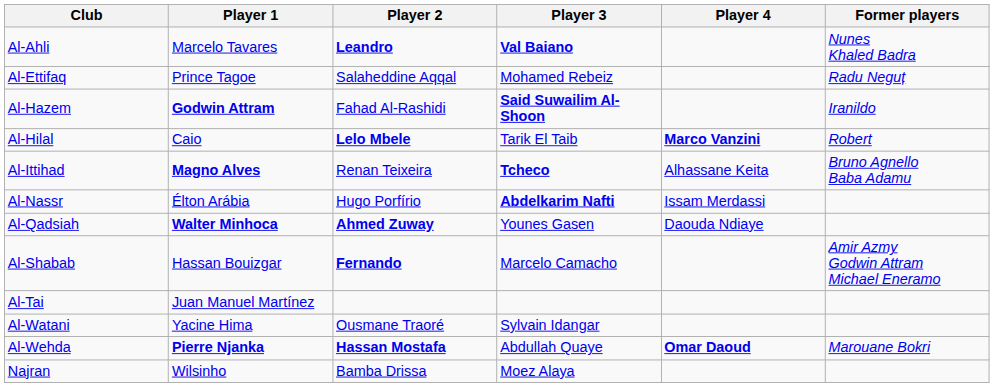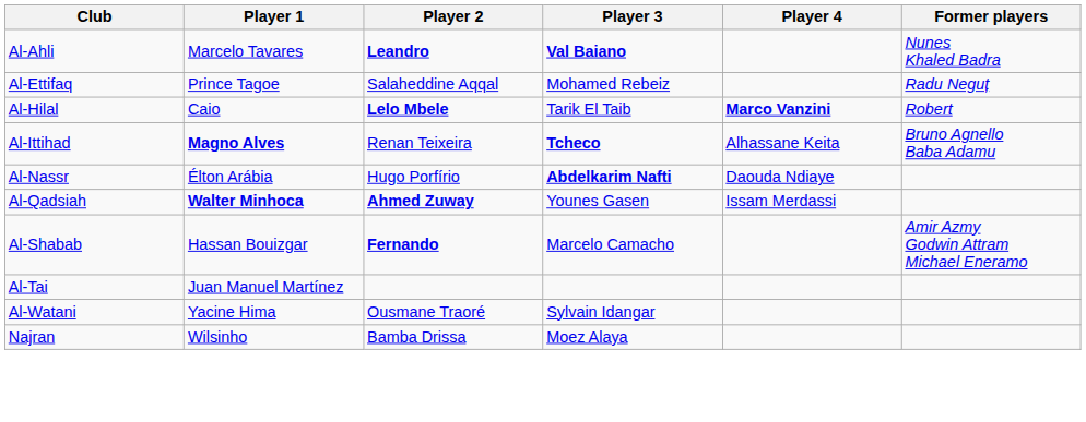- row: Al-Hazem | Godwin Attram | Fahad Al-Rashidi | Said Suwailim Al-Shoon | Iranildo
Al-Nassr | Player 4: Issam Merdassi -> Daouda Ndiaye
Al-Qadsiah | Player 4: Daouda Ndiaye -> Issam Merdassi
- row: Al-Wehda | Pierre Njanka | Hassan Mostafa | Abdullah Quaye | Omar Daoud | Marouane Bokri
